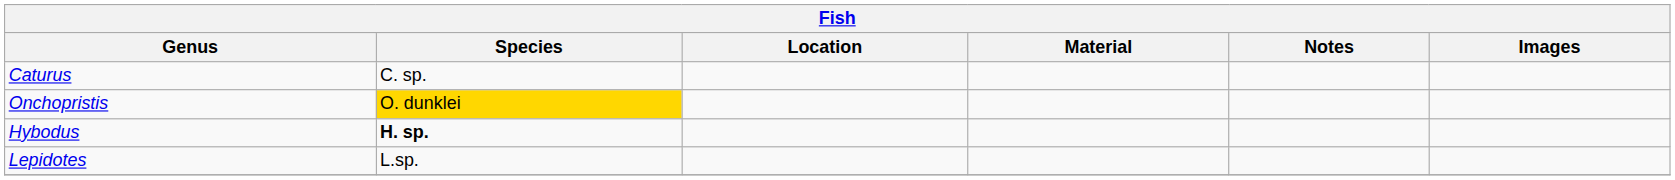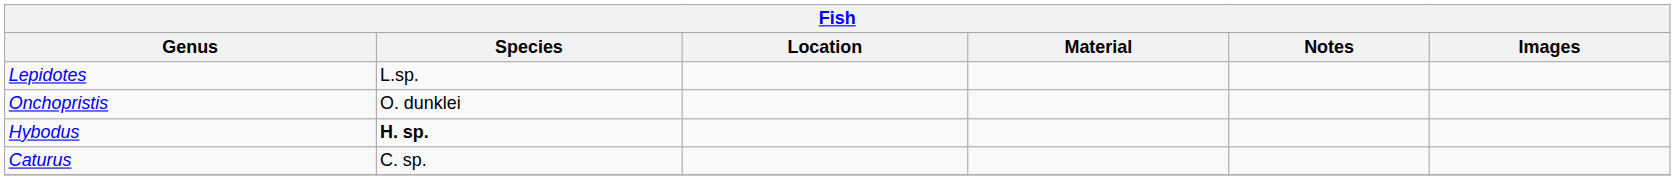rows swapped: Caturus <-> Lepidotes
Onchopristis | Species: gold background -> no background
